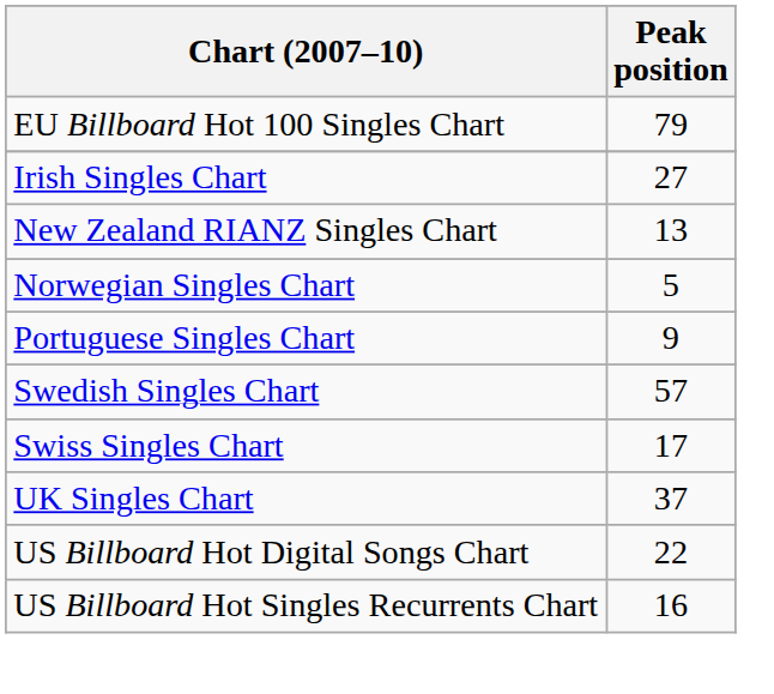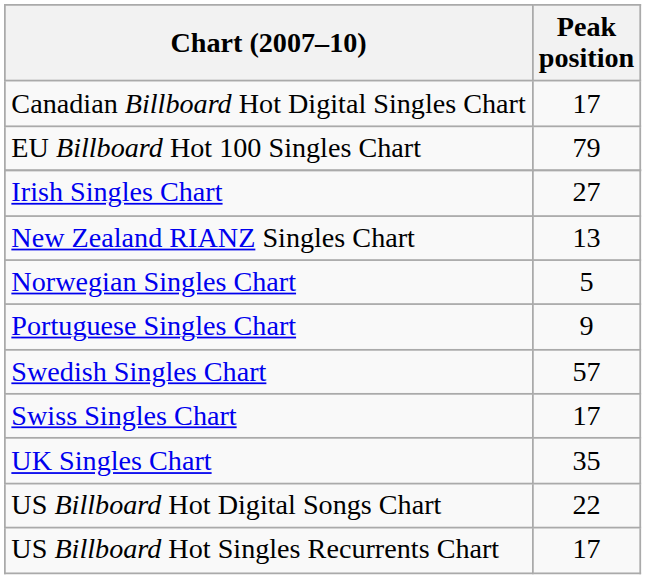+ row: Canadian Billboard Hot Digital Singles Chart | 17
UK Singles Chart | Peak position: 37 -> 35
US Billboard Hot Singles Recurrents Chart | Peak position: 16 -> 17
